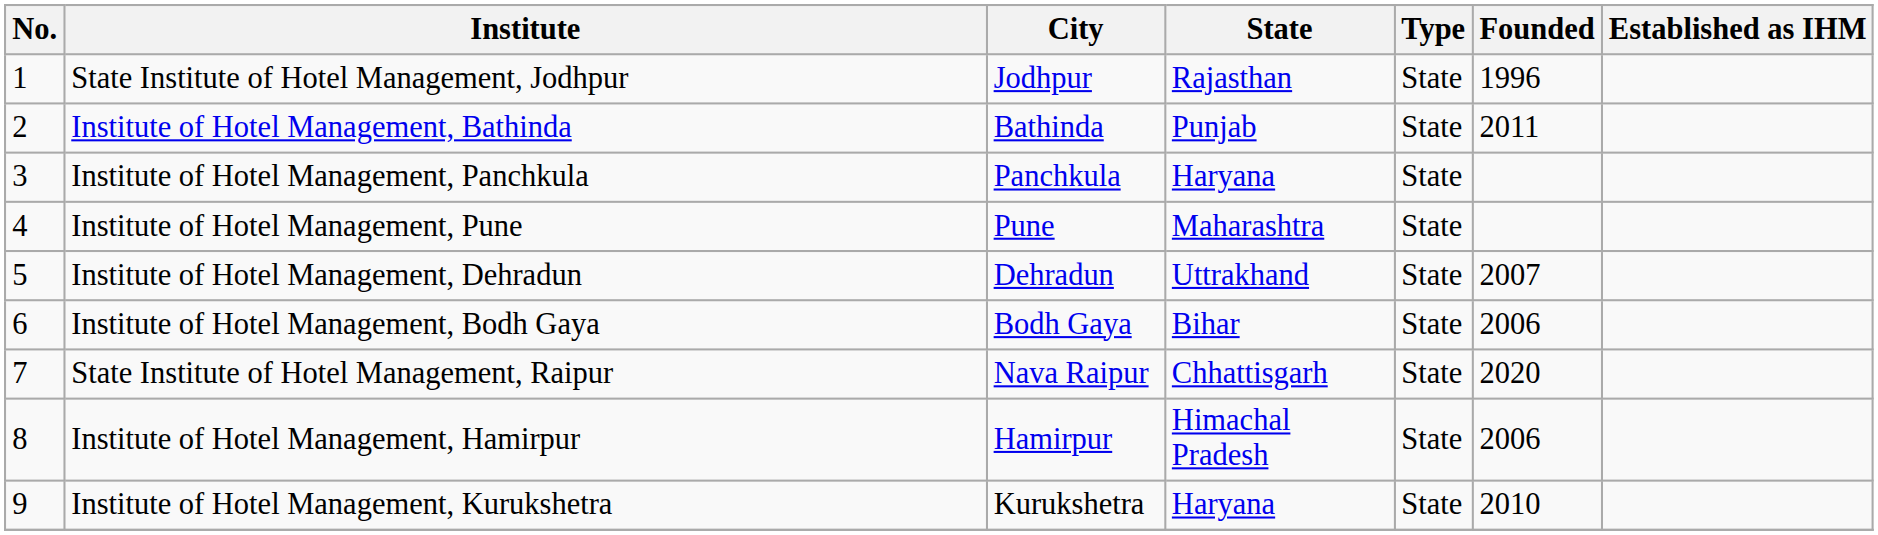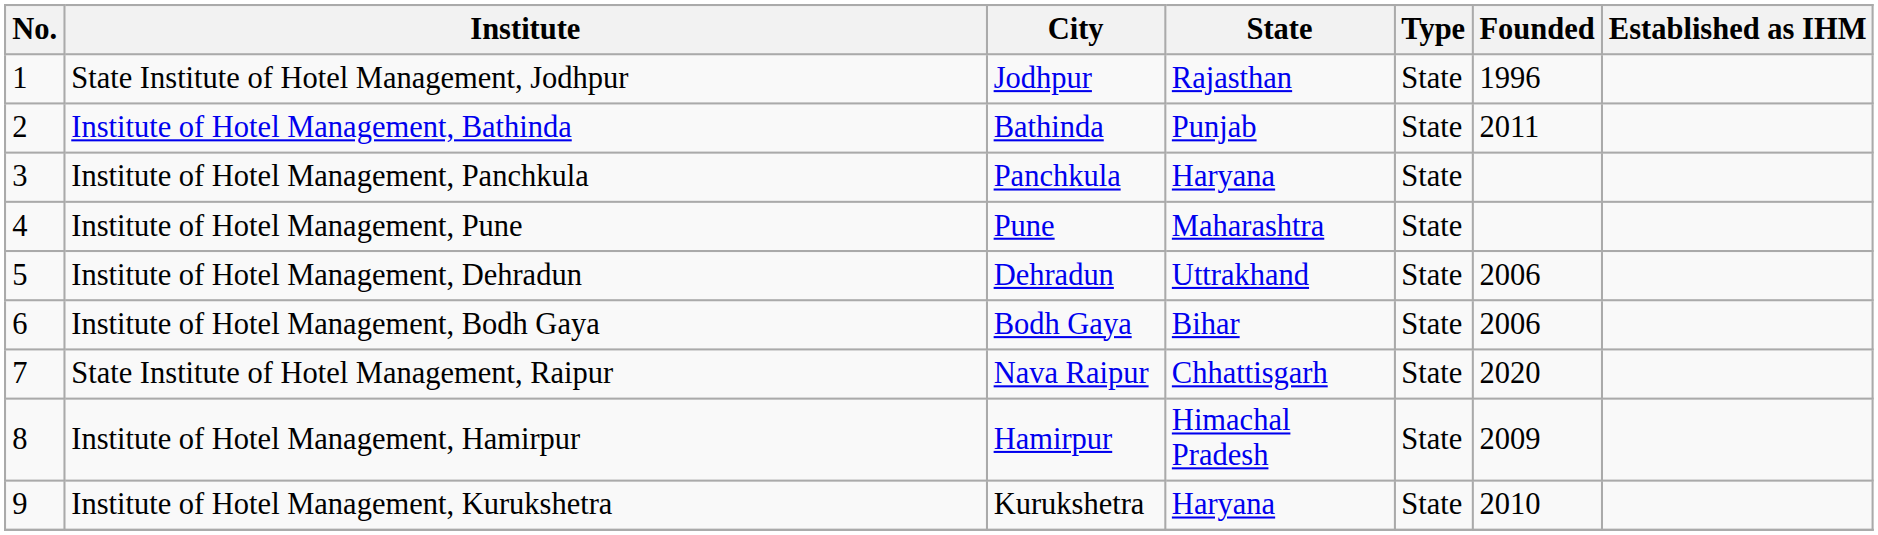Institute of Hotel Management, Dehradun | Founded: 2007 -> 2006
Institute of Hotel Management, Hamirpur | Founded: 2006 -> 2009
